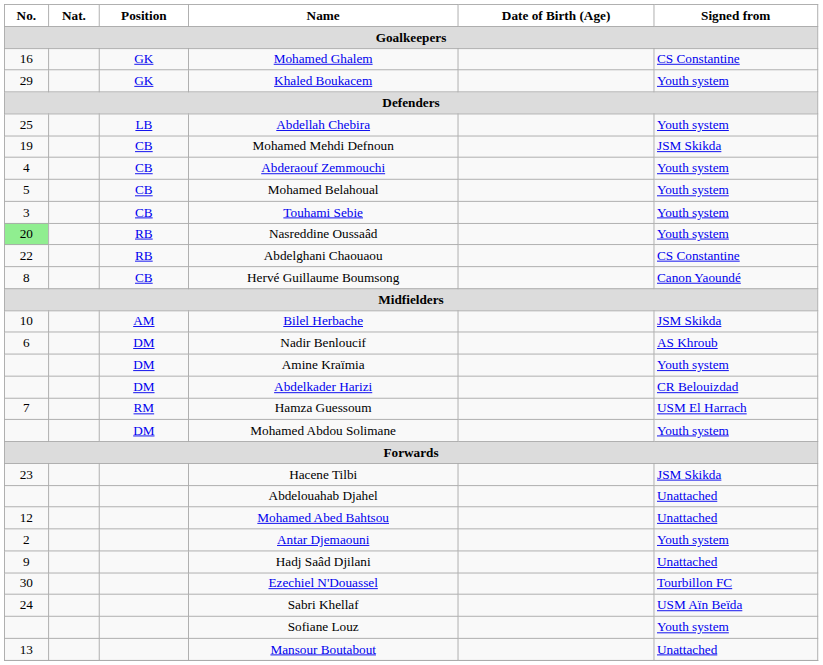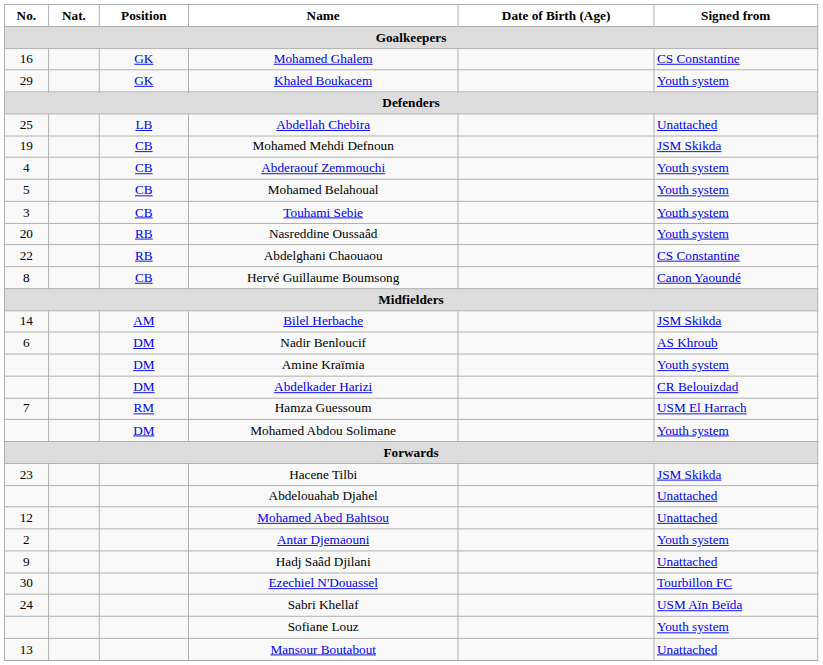Abdellah Chebira | Signed from: Youth system -> Unattached
Nasreddine Oussaâd | No.: lightgreen background -> no background
Bilel Herbache | No.: 10 -> 14
